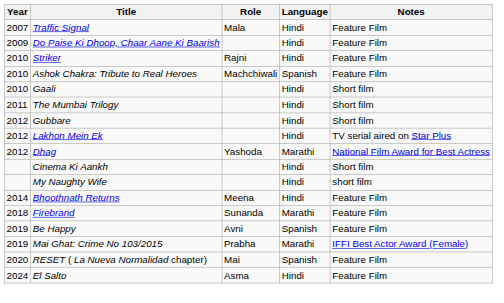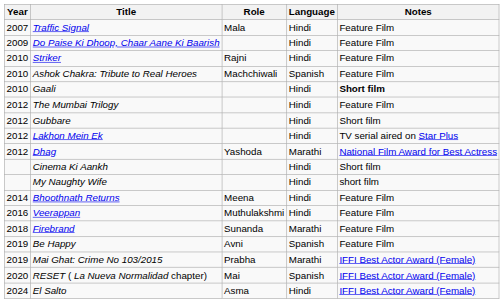Gaali | Notes: normal -> bold
The Mumbai Trilogy | Year: 2011 -> 2012
The Mumbai Trilogy | Notes: Short film -> Feature Film
+ row: 2016 | Veerappan | Muthulakshmi | Hindi | Feature Film
RESET ( La Nueva Normalidad chapter) | Notes: Feature Film -> IFFI Best Actor Award (Female)
El Salto | Notes: Feature Film -> IFFI Best Actor Award (Female)
